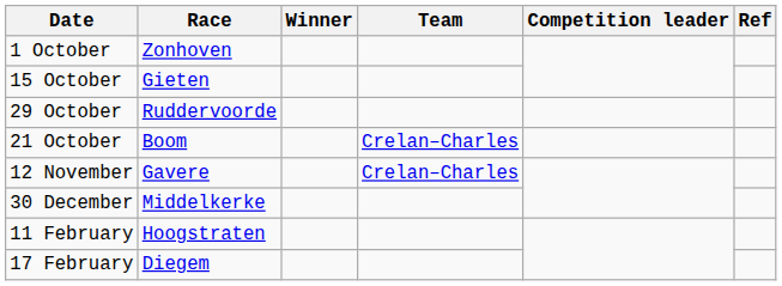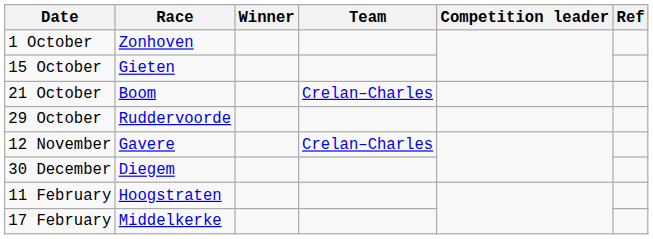rows swapped: 21 October <-> 29 October
30 December | Race: Middelkerke -> Diegem
17 February | Race: Diegem -> Middelkerke
